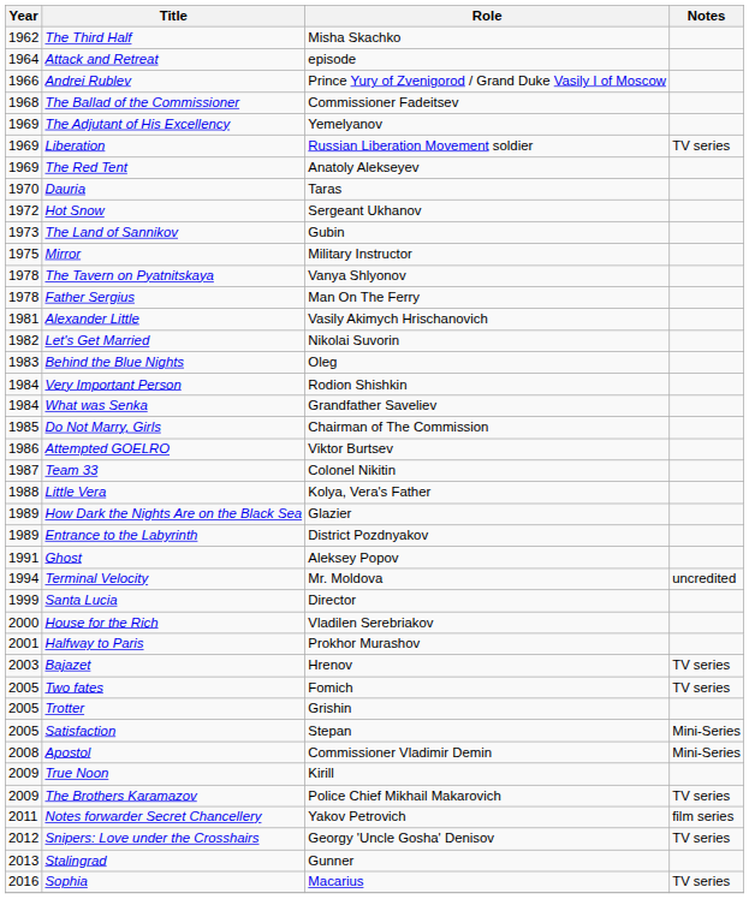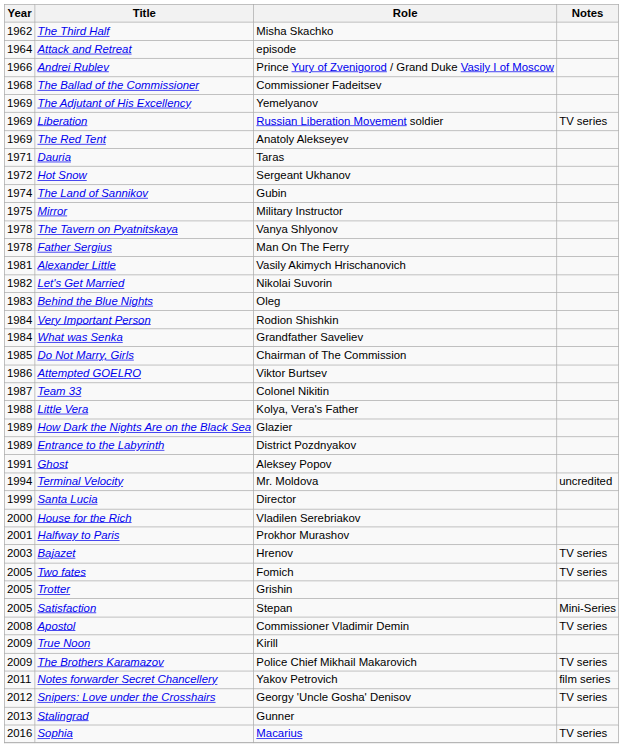Dauria | Year: 1970 -> 1971
The Land of Sannikov | Year: 1973 -> 1974
Apostol | Notes: Mini-Series -> TV series
